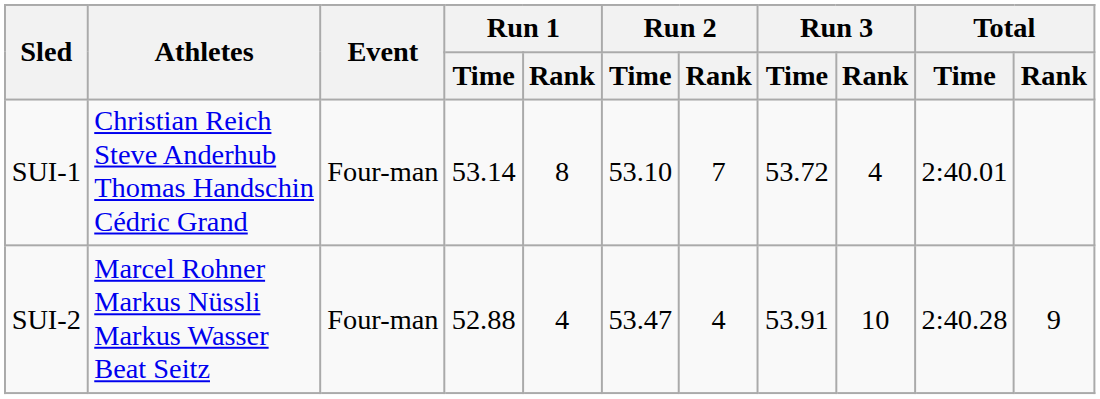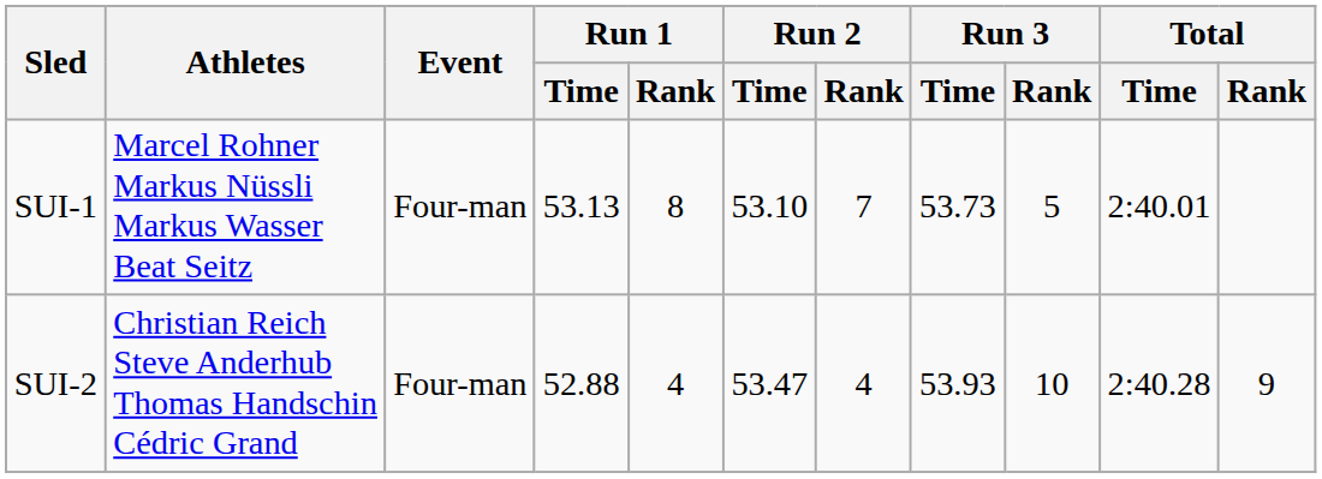SUI-1 | Athletes: Christian Reich Steve Anderhub Thomas Handschin Cédric Grand -> Marcel Rohner Markus Nüssli Markus Wasser Beat Seitz
SUI-1 | Run 1 / Time: 53.14 -> 53.13
SUI-1 | Run 3 / Time: 53.72 -> 53.73
SUI-1 | Run 3 / Rank: 4 -> 5
SUI-2 | Athletes: Marcel Rohner Markus Nüssli Markus Wasser Beat Seitz -> Christian Reich Steve Anderhub Thomas Handschin Cédric Grand
SUI-2 | Run 3 / Time: 53.91 -> 53.93
